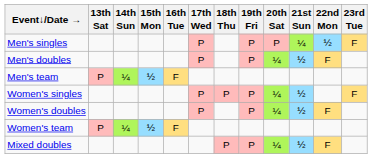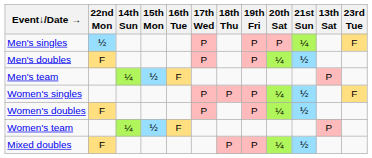columns swapped: 13th Sat <-> 22nd Mon
